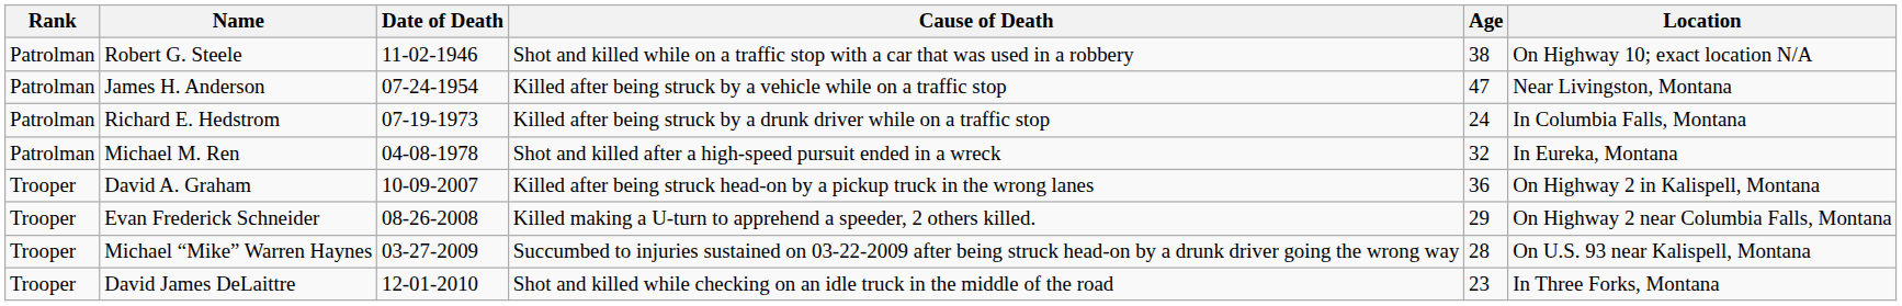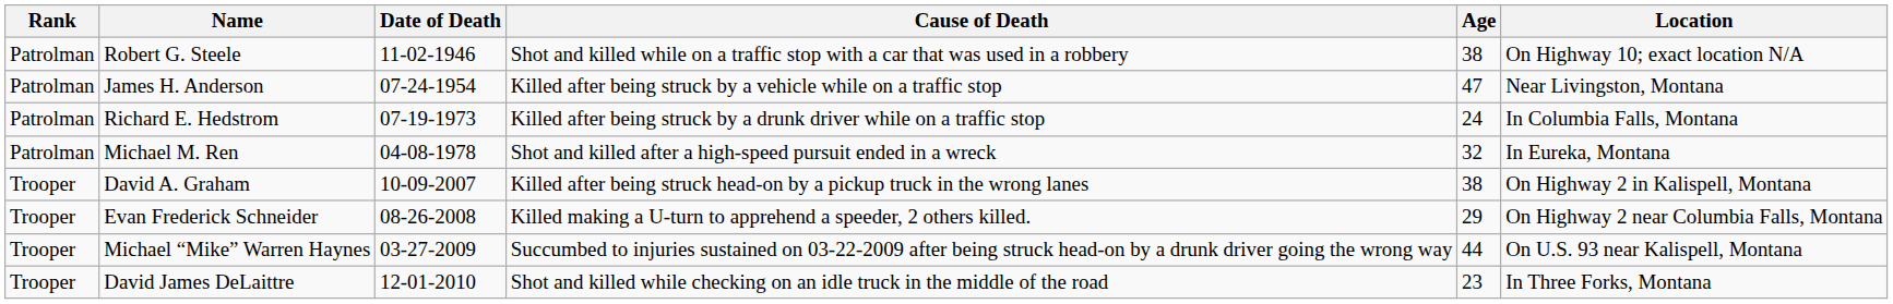David A. Graham | Age: 36 -> 38
Michael “Mike” Warren Haynes | Age: 28 -> 44
